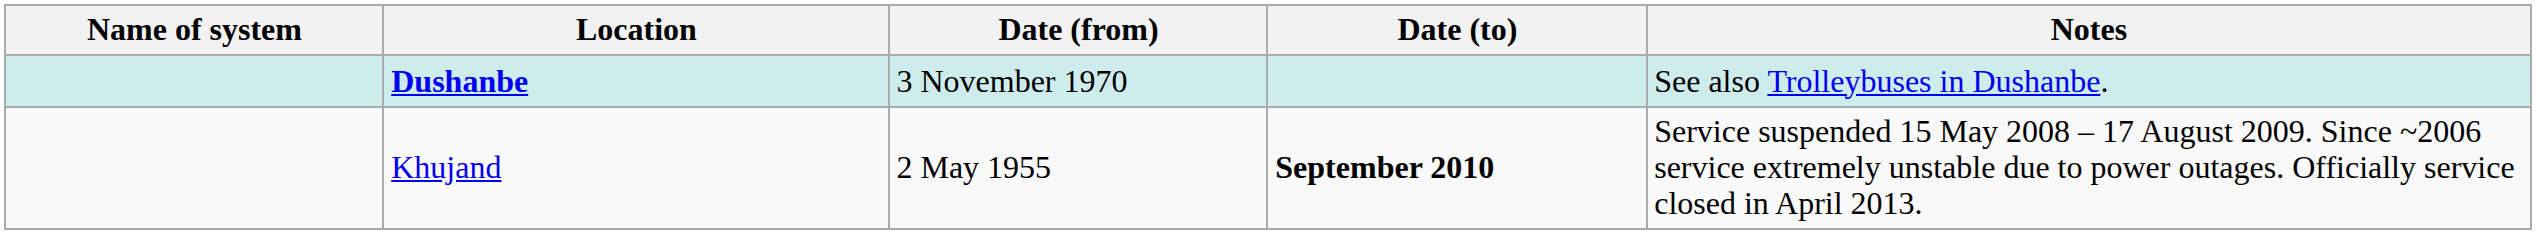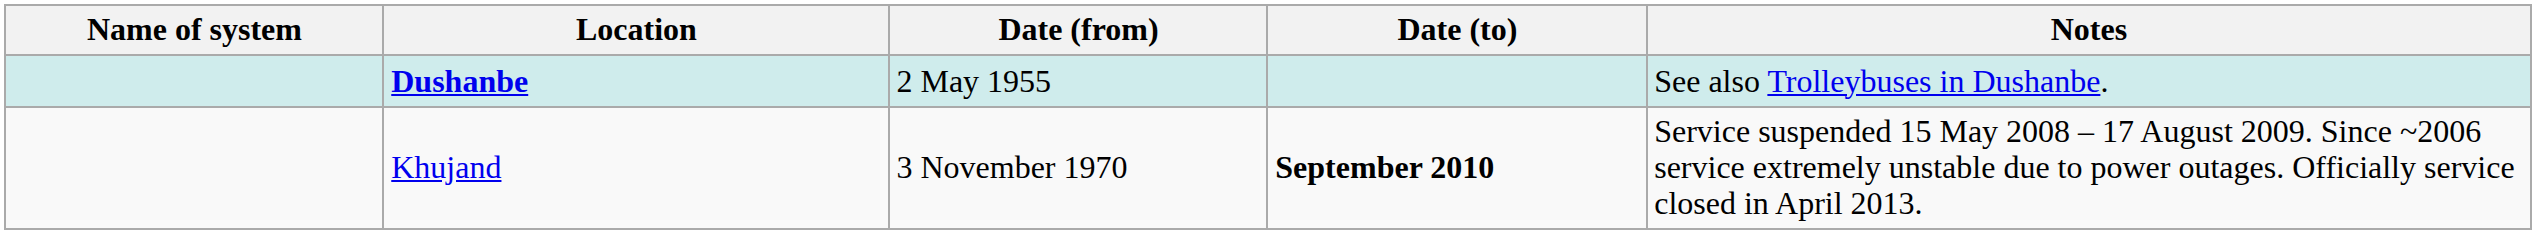Dushanbe | Date (from): 3 November 1970 -> 2 May 1955
Khujand | Date (from): 2 May 1955 -> 3 November 1970
